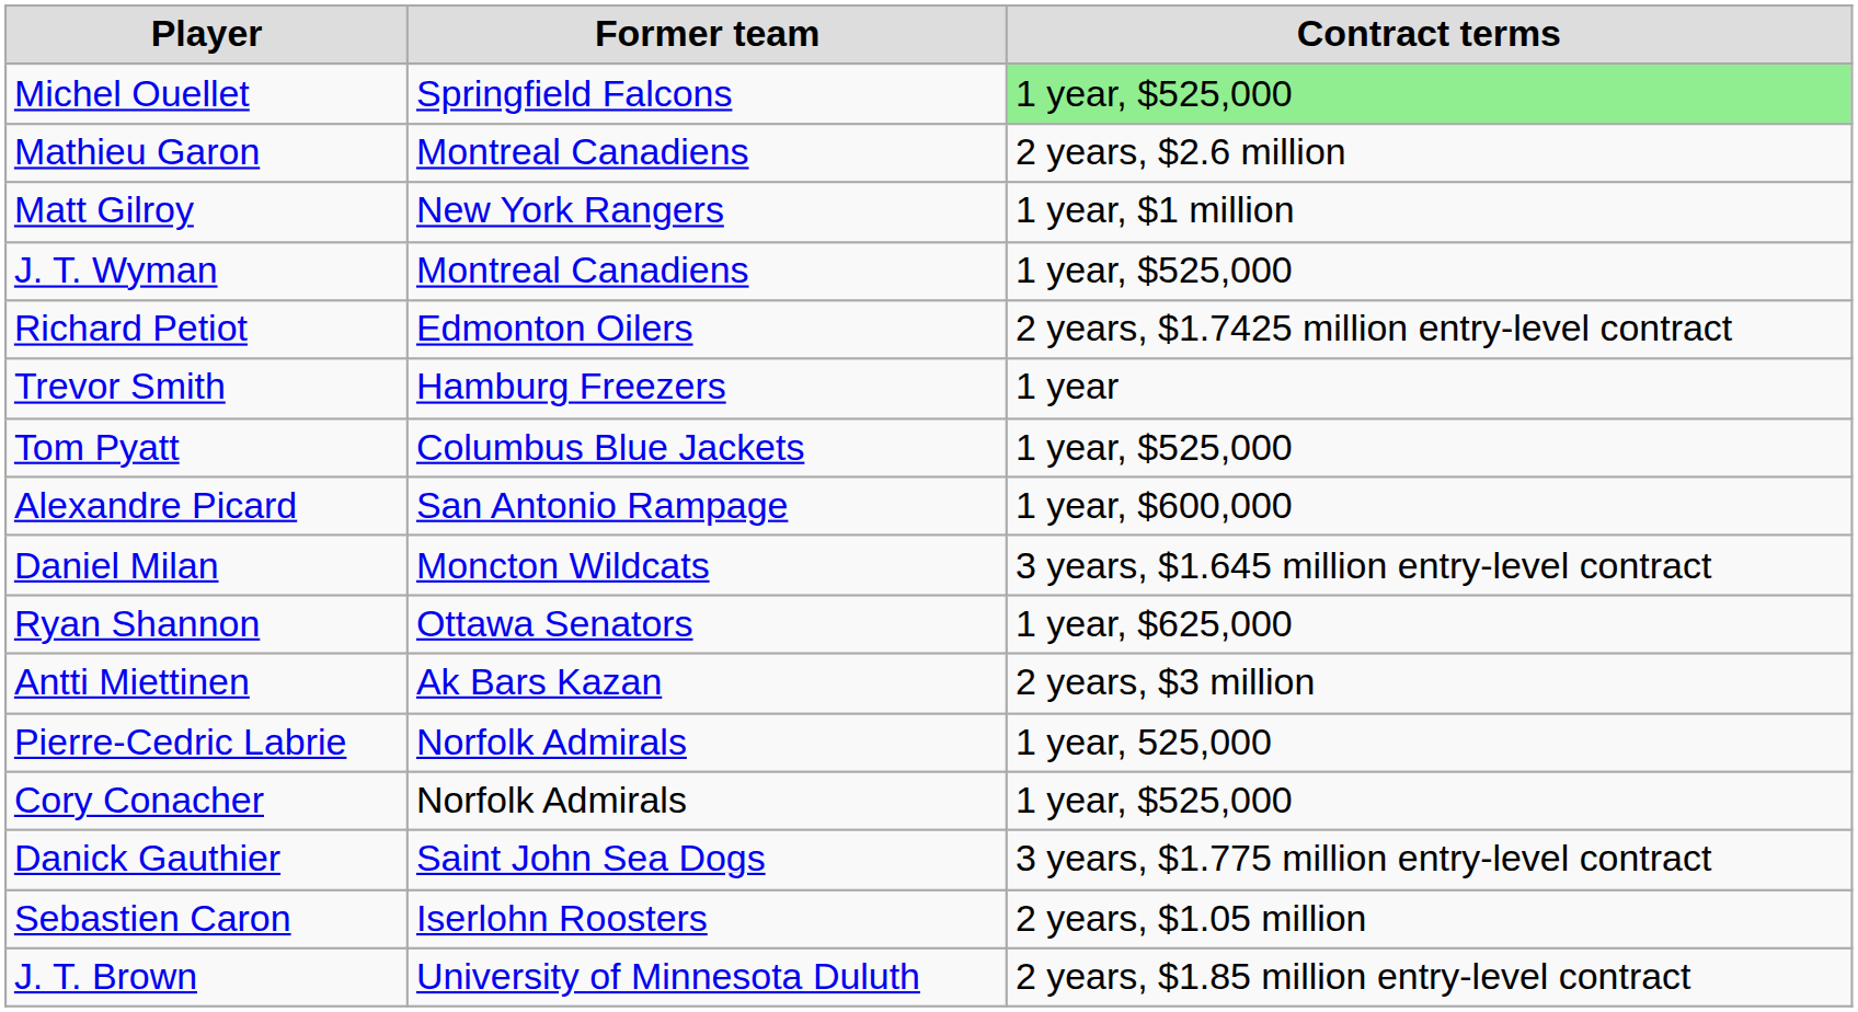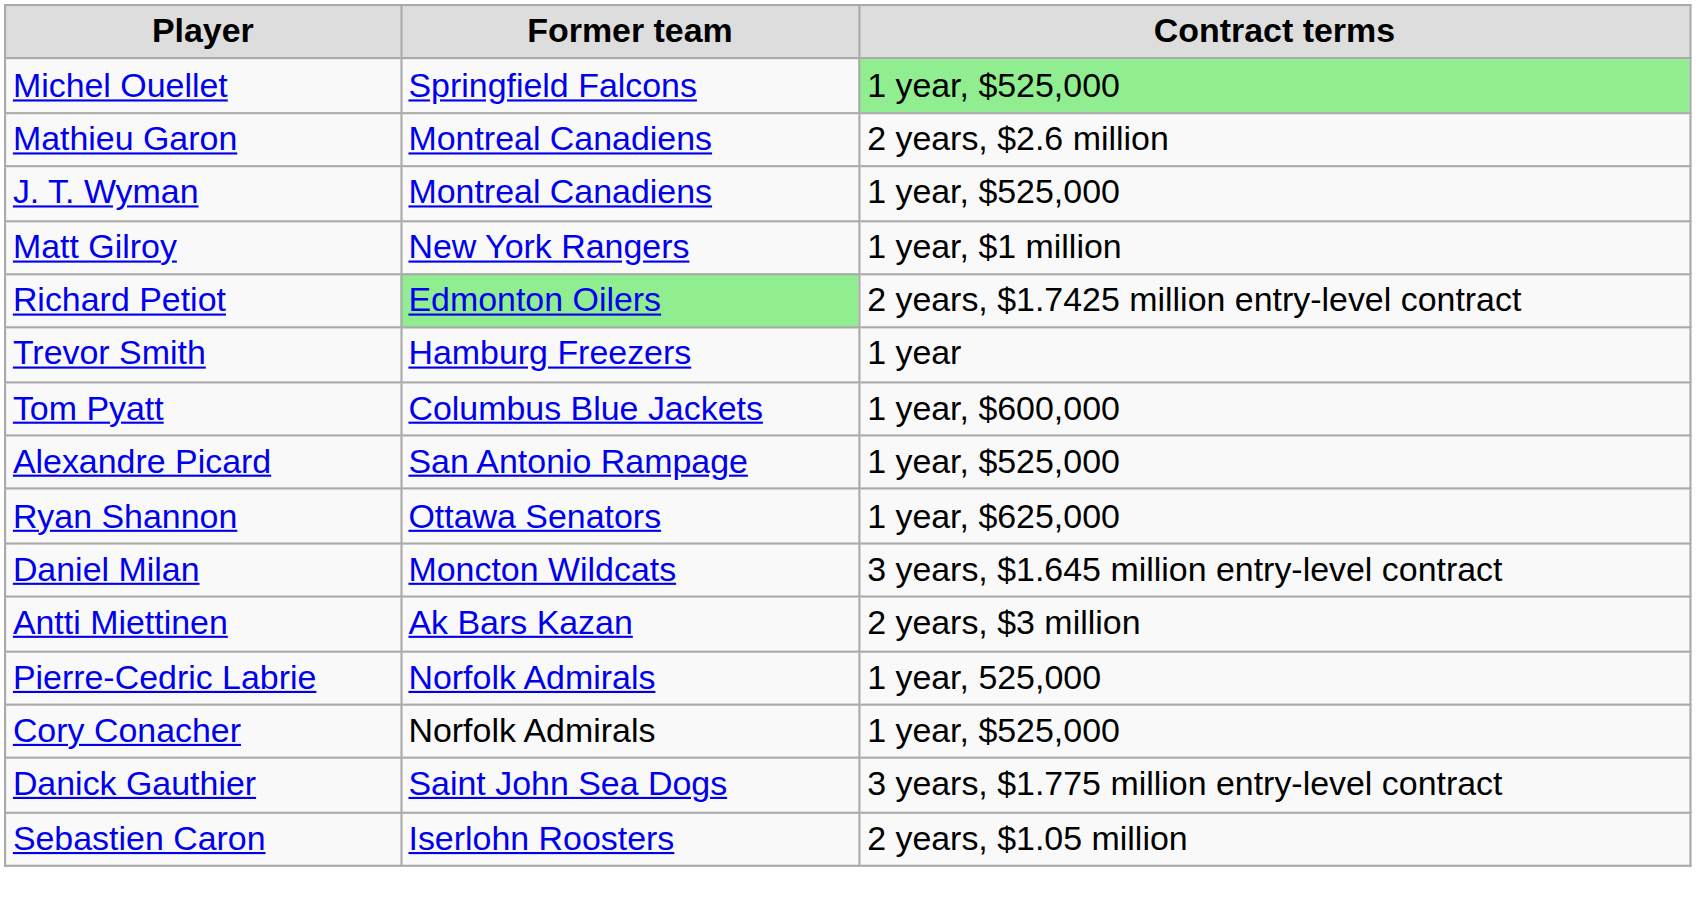rows swapped: J. T. Wyman <-> Matt Gilroy
Richard Petiot | Former team: no background -> lightgreen background
Tom Pyatt | Contract terms: 1 year, $525,000 -> 1 year, $600,000
Alexandre Picard | Contract terms: 1 year, $600,000 -> 1 year, $525,000
rows swapped: Ryan Shannon <-> Daniel Milan
- row: J. T. Brown | University of Minnesota Duluth | 2 years, $1.85 million entry-level contract
